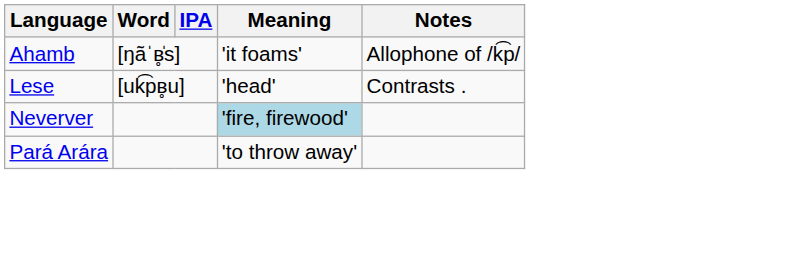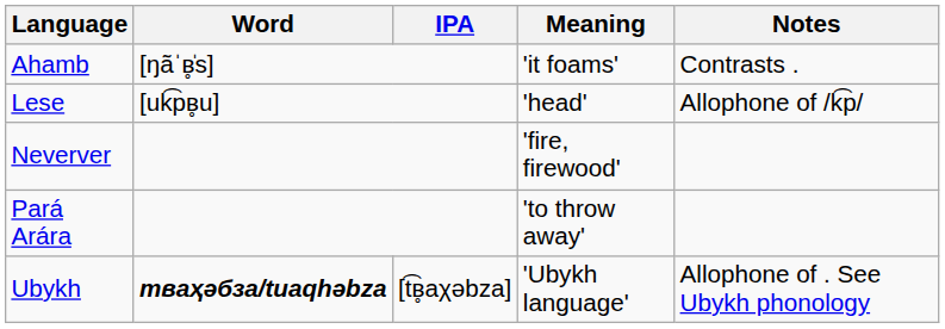Ahamb | Notes: Allophone of /k͡p/ -> Contrasts .
Lese | Notes: Contrasts . -> Allophone of /k͡p/
Neverver | Meaning: lightblue background -> no background
+ row: Ubykh | тваҳəбза/tuaqhəbza | [t͡ʙ̥aχəbza] | 'Ubykh language' | Allophone of . See Ubykh phonology
